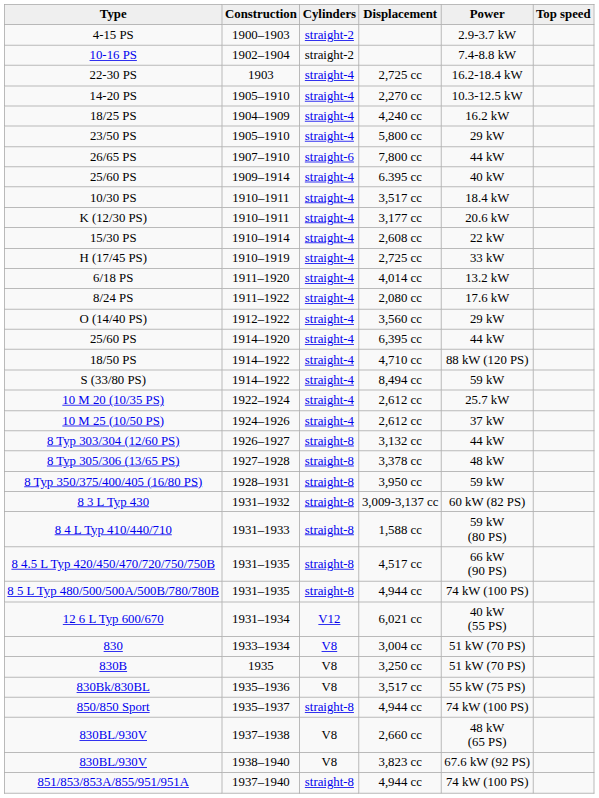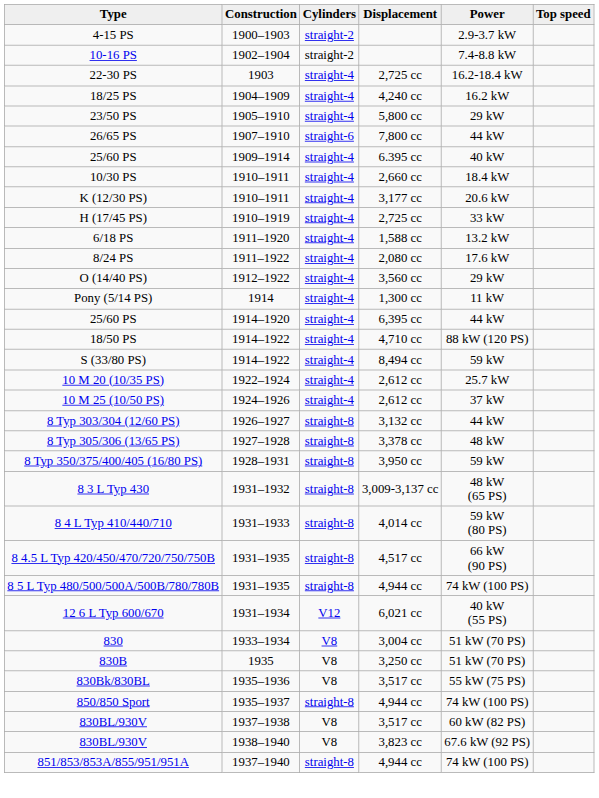- row: 14-20 PS | 1905–1910 | straight-4 | 2,270 cc | 10.3-12.5 kW
10/30 PS | Displacement: 3,517 cc -> 2,660 cc
- row: 15/30 PS | 1910–1914 | straight-4 | 2,608 cc | 22 kW
6/18 PS | Displacement: 4,014 cc -> 1,588 cc
+ row: Pony (5/14 PS) | 1914 | straight-4 | 1,300 cc | 11 kW
8 3 L Typ 430 | Power: 60 kW (82 PS) -> 48 kW (65 PS)
8 4 L Typ 410/440/710 | Displacement: 1,588 cc -> 4,014 cc
830BL/930V / 1937–1938 | Displacement: 2,660 cc -> 3,517 cc
830BL/930V / 1937–1938 | Power: 48 kW (65 PS) -> 60 kW (82 PS)
